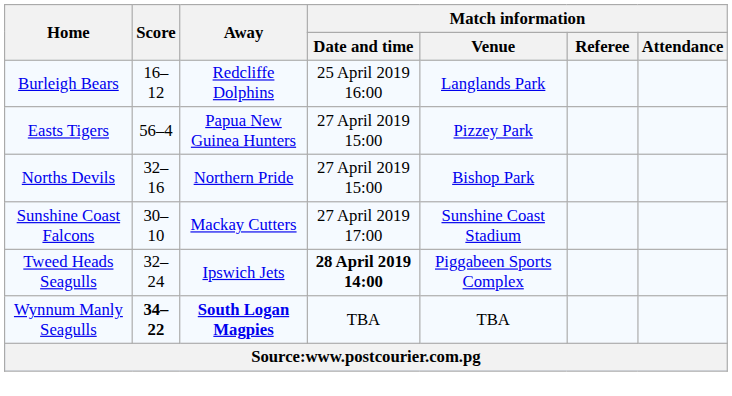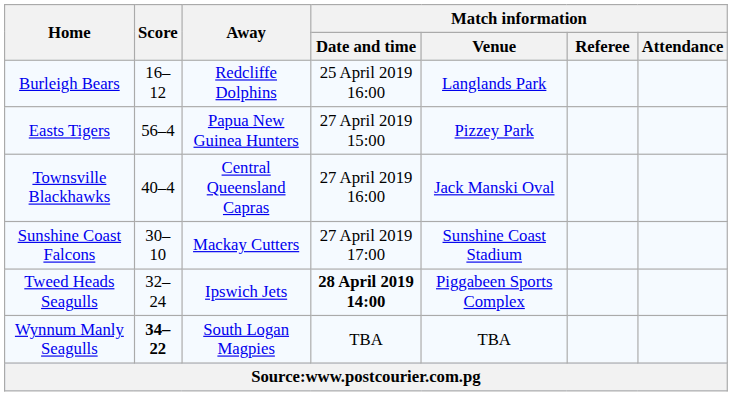- row: Norths Devils | 32–16 | Northern Pride | 27 April 2019 15:00 | Bishop Park
+ row: Townsville Blackhawks | 40–4 | Central Queensland Capras | 27 April 2019 16:00 | Jack Manski Oval
Wynnum Manly Seagulls | Away: bold -> normal
